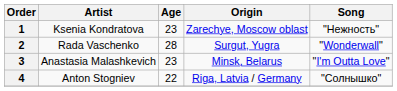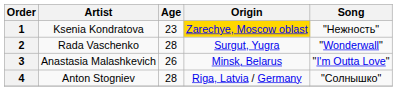1 | Origin: no background -> gold background
3 | Age: 23 -> 26
4 | Age: 22 -> 28
